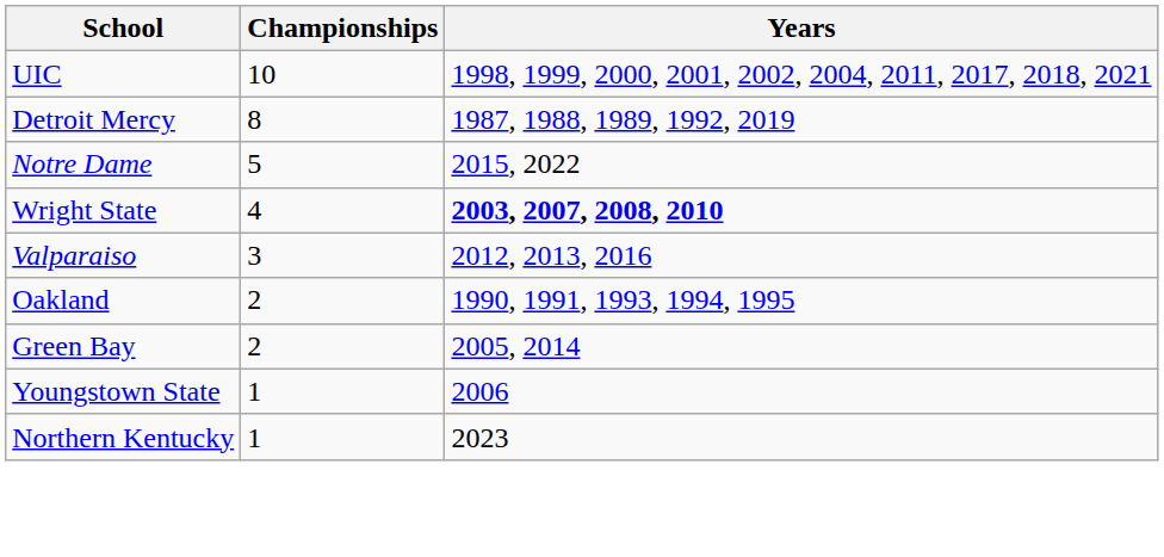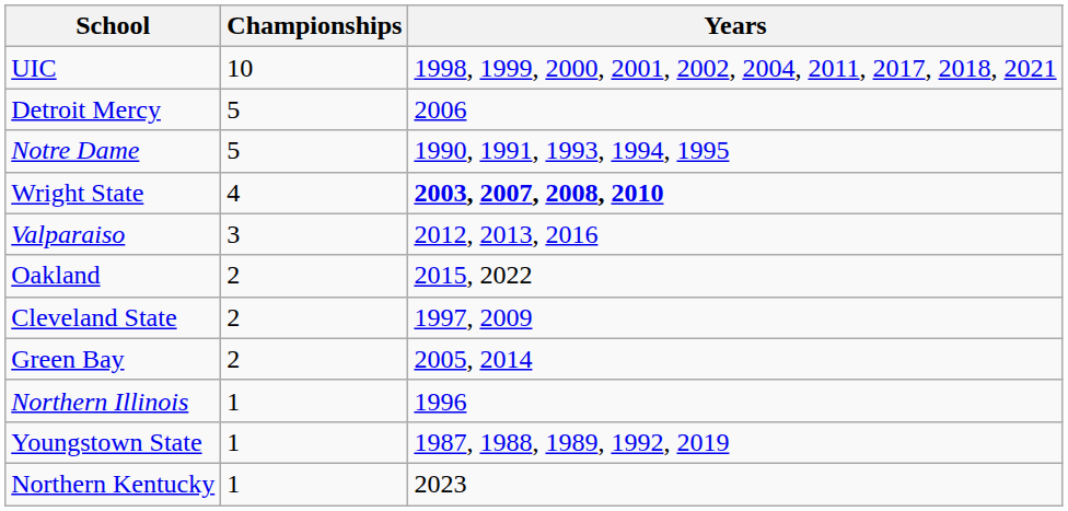Detroit Mercy | Championships: 8 -> 5
Detroit Mercy | Years: 1987, 1988, 1989, 1992, 2019 -> 2006
Notre Dame | Years: 2015, 2022 -> 1990, 1991, 1993, 1994, 1995
Oakland | Years: 1990, 1991, 1993, 1994, 1995 -> 2015, 2022
+ row: Cleveland State | 2 | 1997, 2009
+ row: Northern Illinois | 1 | 1996
Youngstown State | Years: 2006 -> 1987, 1988, 1989, 1992, 2019
